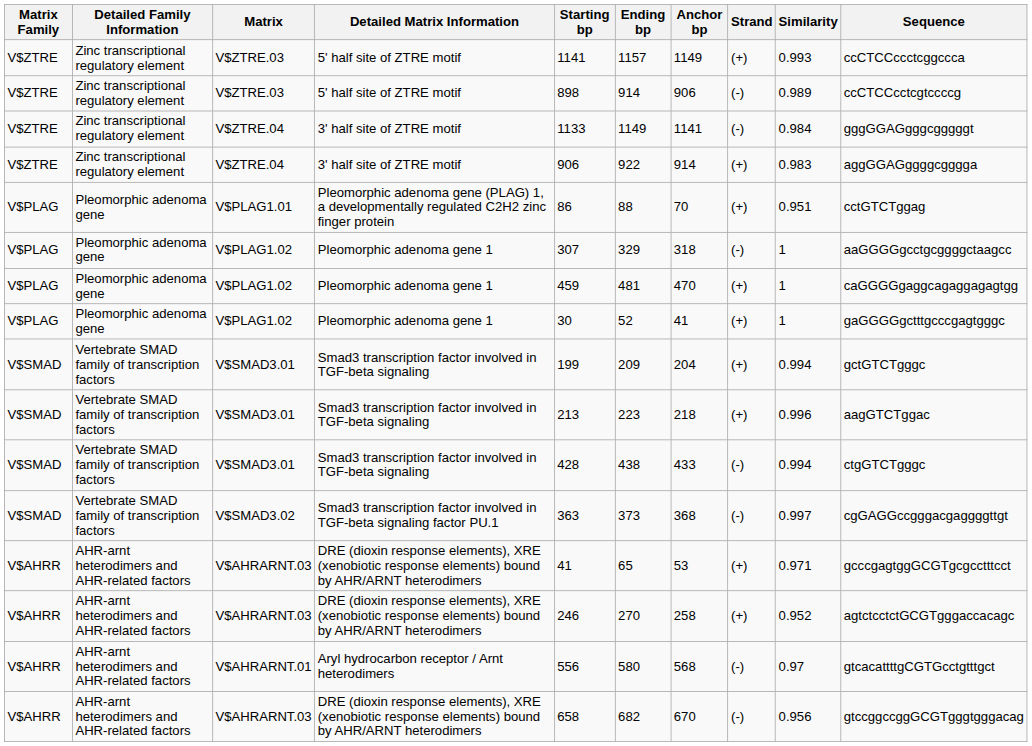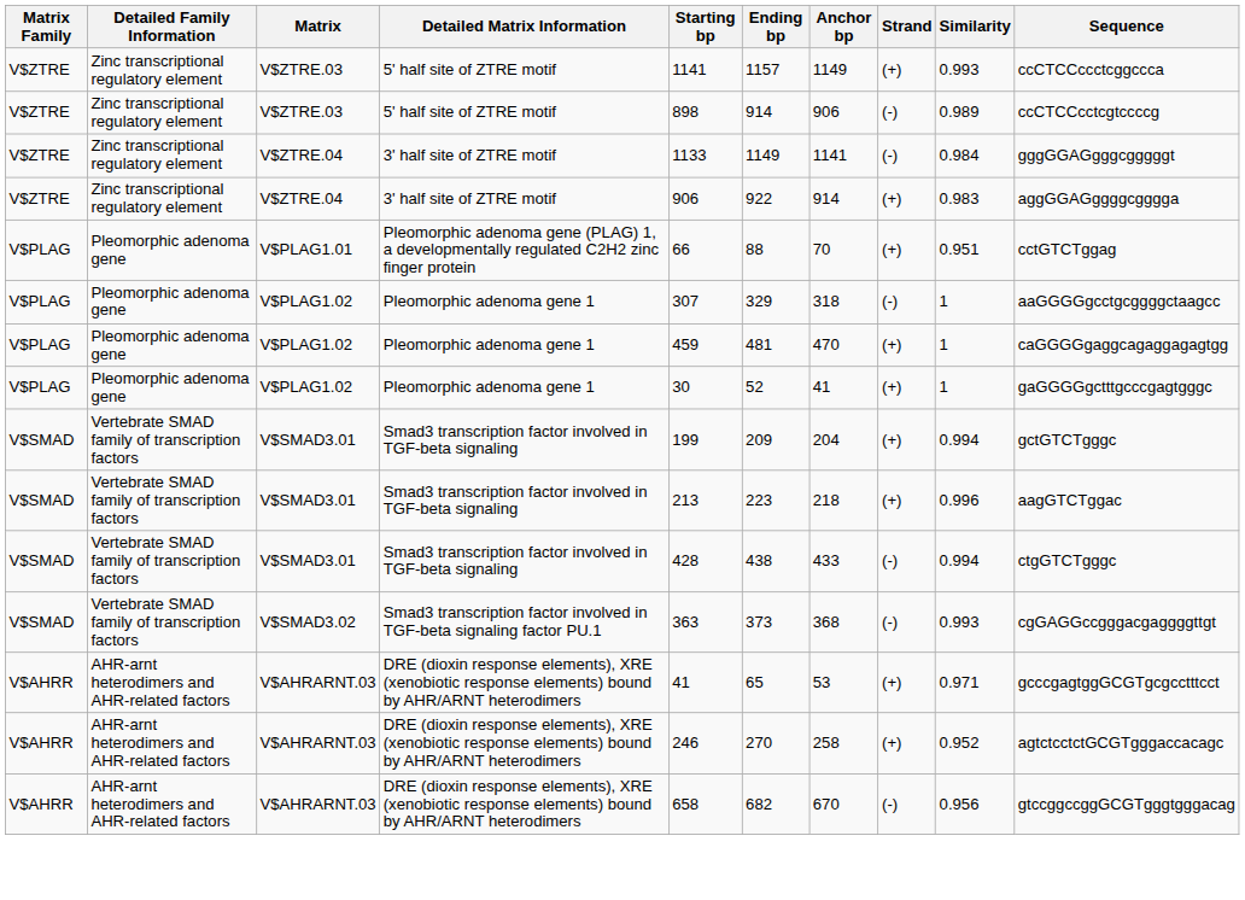V$PLAG1.01 | Starting bp: 86 -> 66
V$SMAD3.02 | Similarity: 0.997 -> 0.993
- row: V$AHRR | AHR-arnt heterodimers and AHR-related factors | V$AHRARNT.01 | Aryl hydrocarbon receptor / Arnt heterodimers | 556 | 580 | 568 | (-) | 0.97 | gtcacattttgCGTGcctgtttgct
